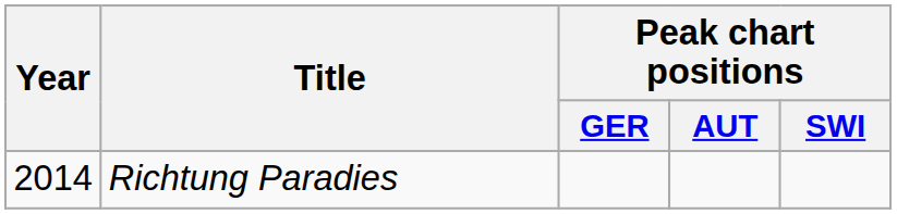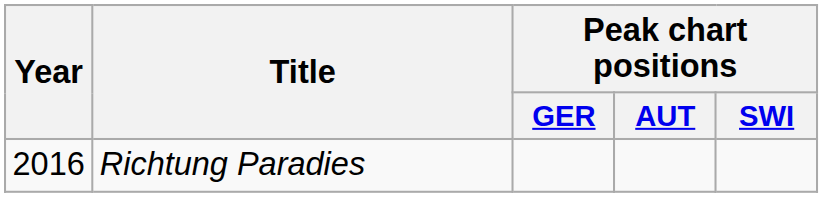Richtung Paradies | Year: 2014 -> 2016
